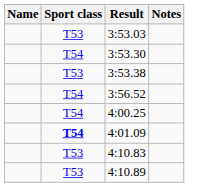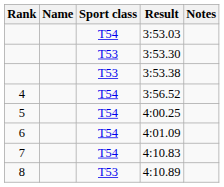+ column: Rank | 4 | 5 | 6 | 7 | 8
3:53.03 | Sport class: T53 -> T54
3:53.30 | Sport class: T54 -> T53
4:01.09 | Sport class: bold -> normal
4:10.83 | Sport class: T53 -> T54
